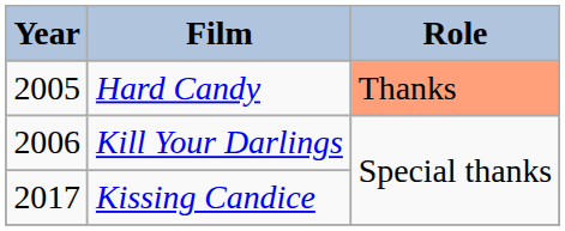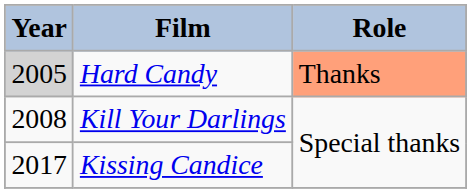Hard Candy | Year: no background -> lightgrey background
Kill Your Darlings | Year: 2006 -> 2008
